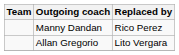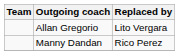rows swapped: Manny Dandan <-> Allan Gregorio
